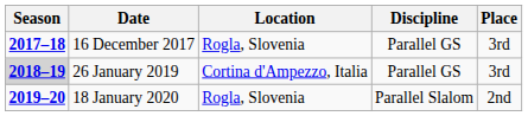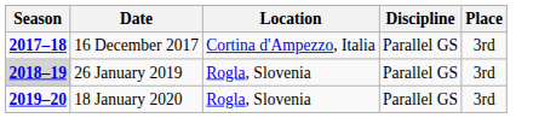16 December 2017 | Location: Rogla, Slovenia -> Cortina d'Ampezzo, Italia
26 January 2019 | Location: Cortina d'Ampezzo, Italia -> Rogla, Slovenia
18 January 2020 | Discipline: Parallel Slalom -> Parallel GS
18 January 2020 | Place: 2nd -> 3rd
